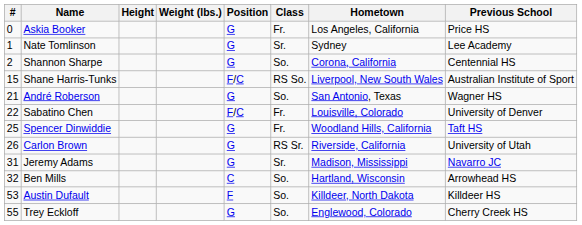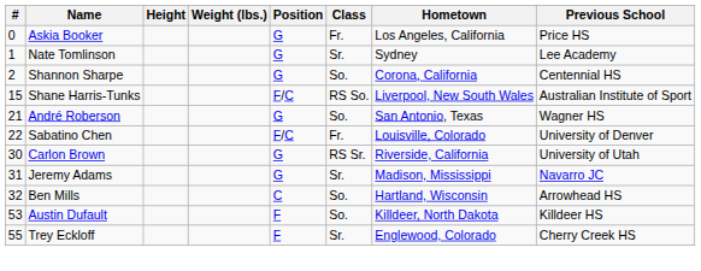- row: 25 | Spencer Dinwiddie | G | Fr. | Woodland Hills, California | Taft HS
Carlon Brown | #: 26 -> 30
Trey Eckloff | Position: G -> F
Trey Eckloff | Class: So. -> Sr.
